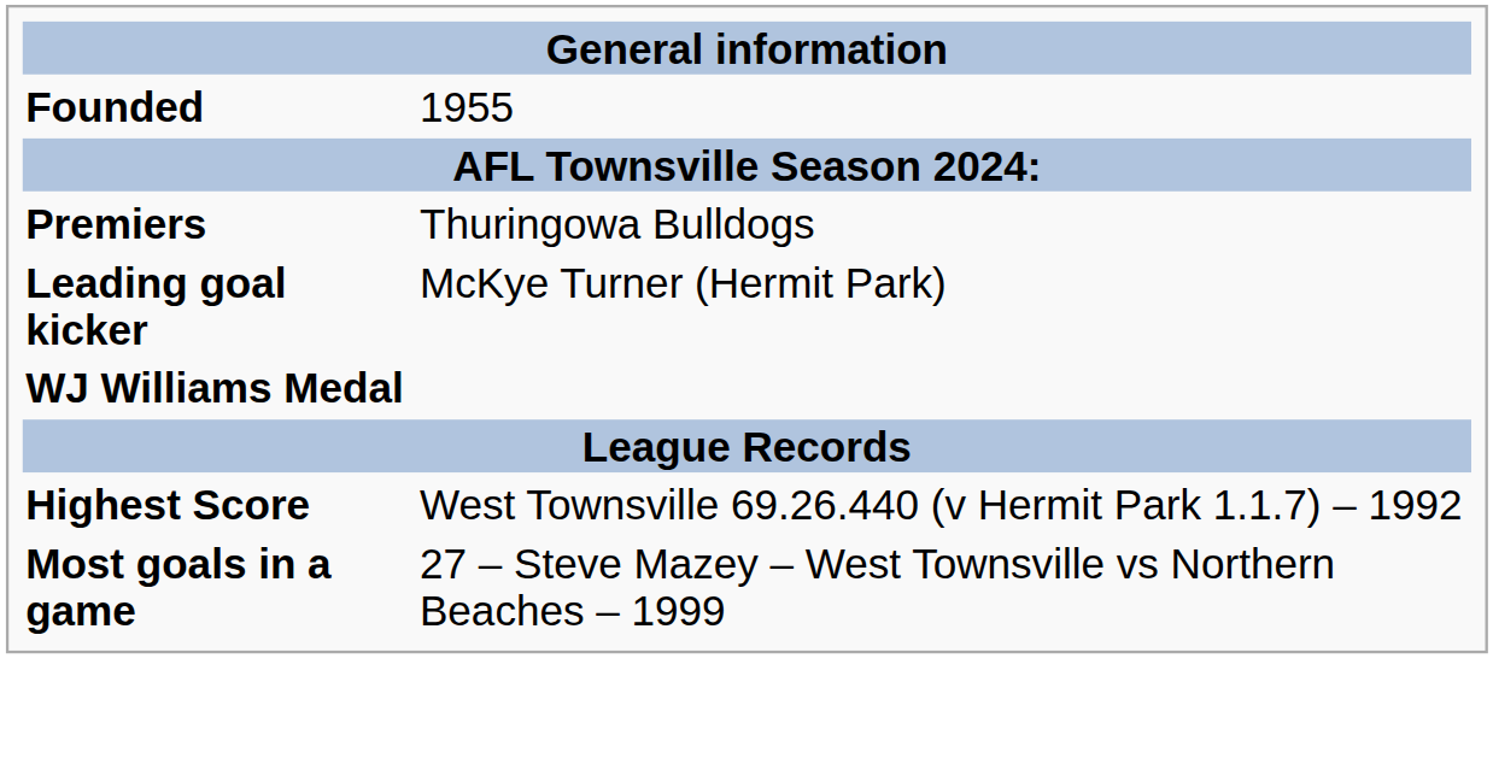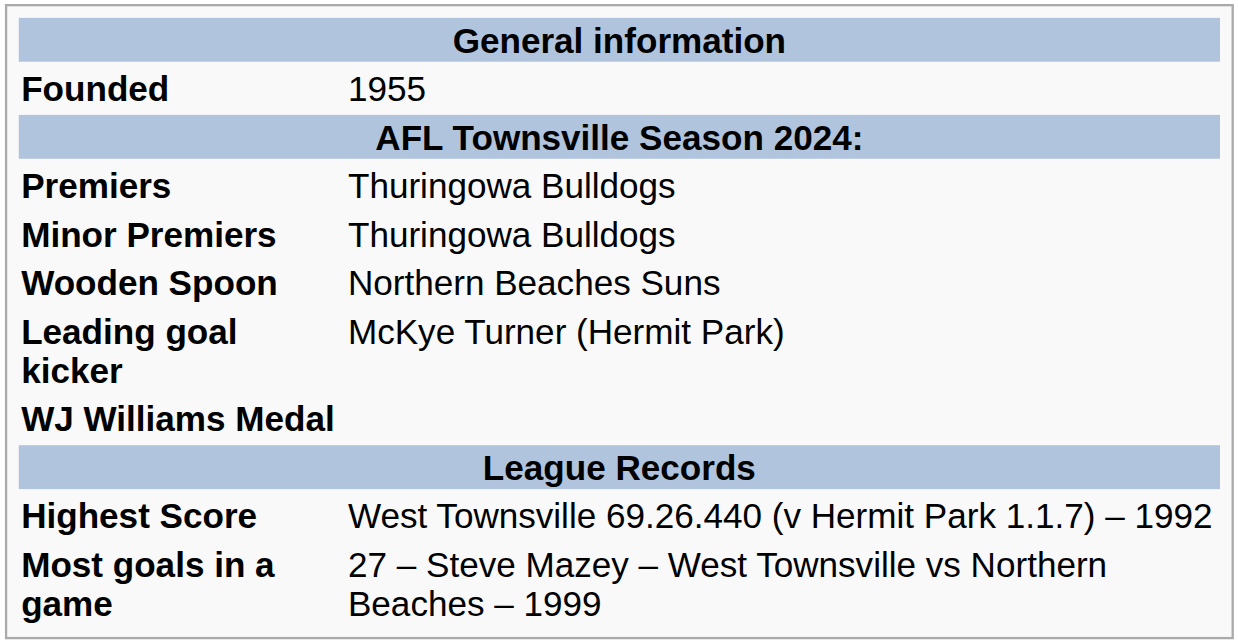+ row: Minor Premiers | Thuringowa Bulldogs
+ row: Wooden Spoon | Northern Beaches Suns
